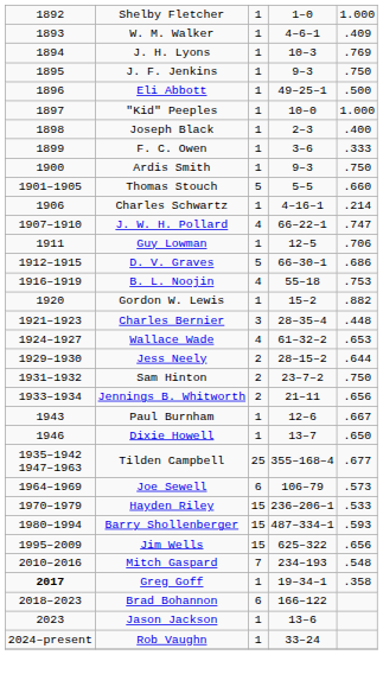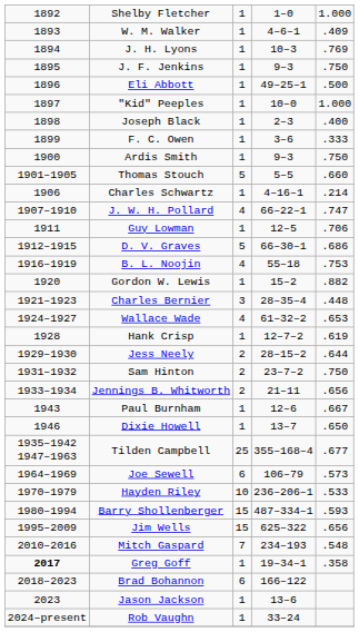+ row: 1928 | Hank Crisp | 1 | 12–7–2 | .619
Hayden Riley | column 3: 15 -> 10
